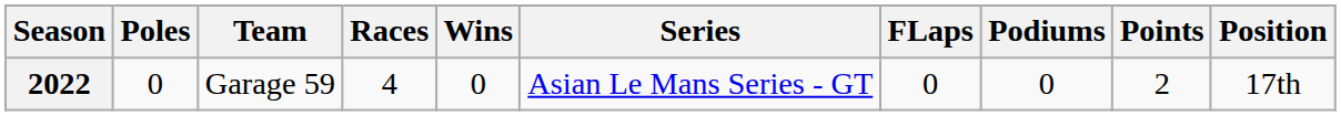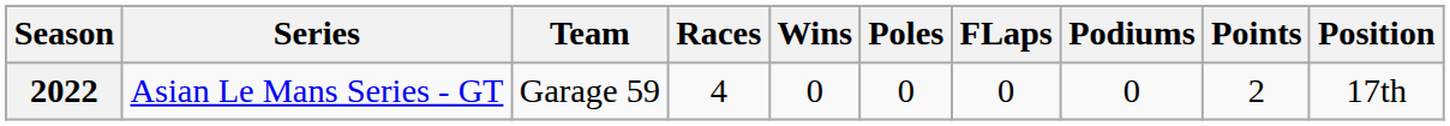columns swapped: Series <-> Poles
